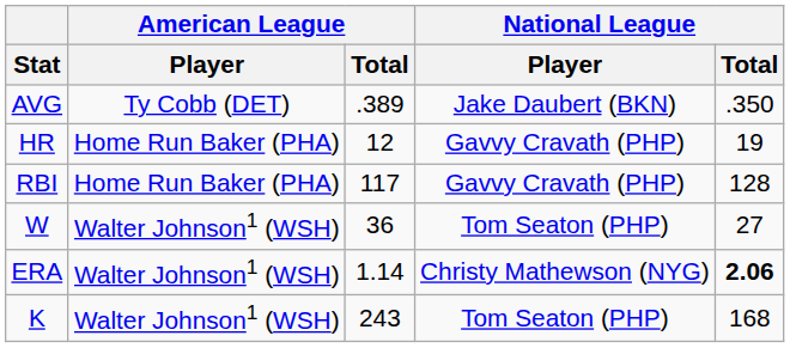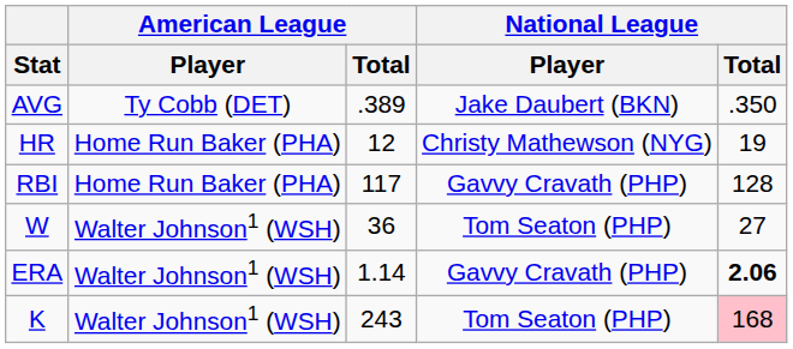HR | National League / Player: Gavvy Cravath (PHP) -> Christy Mathewson (NYG)
ERA | National League / Player: Christy Mathewson (NYG) -> Gavvy Cravath (PHP)
K | National League / Total: no background -> pink background
